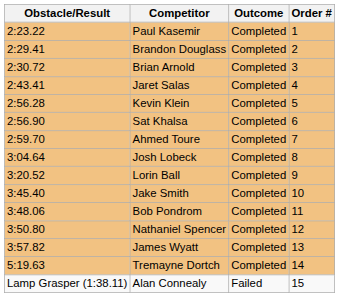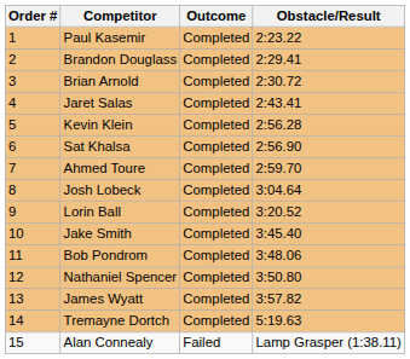columns swapped: Order # <-> Obstacle/Result
